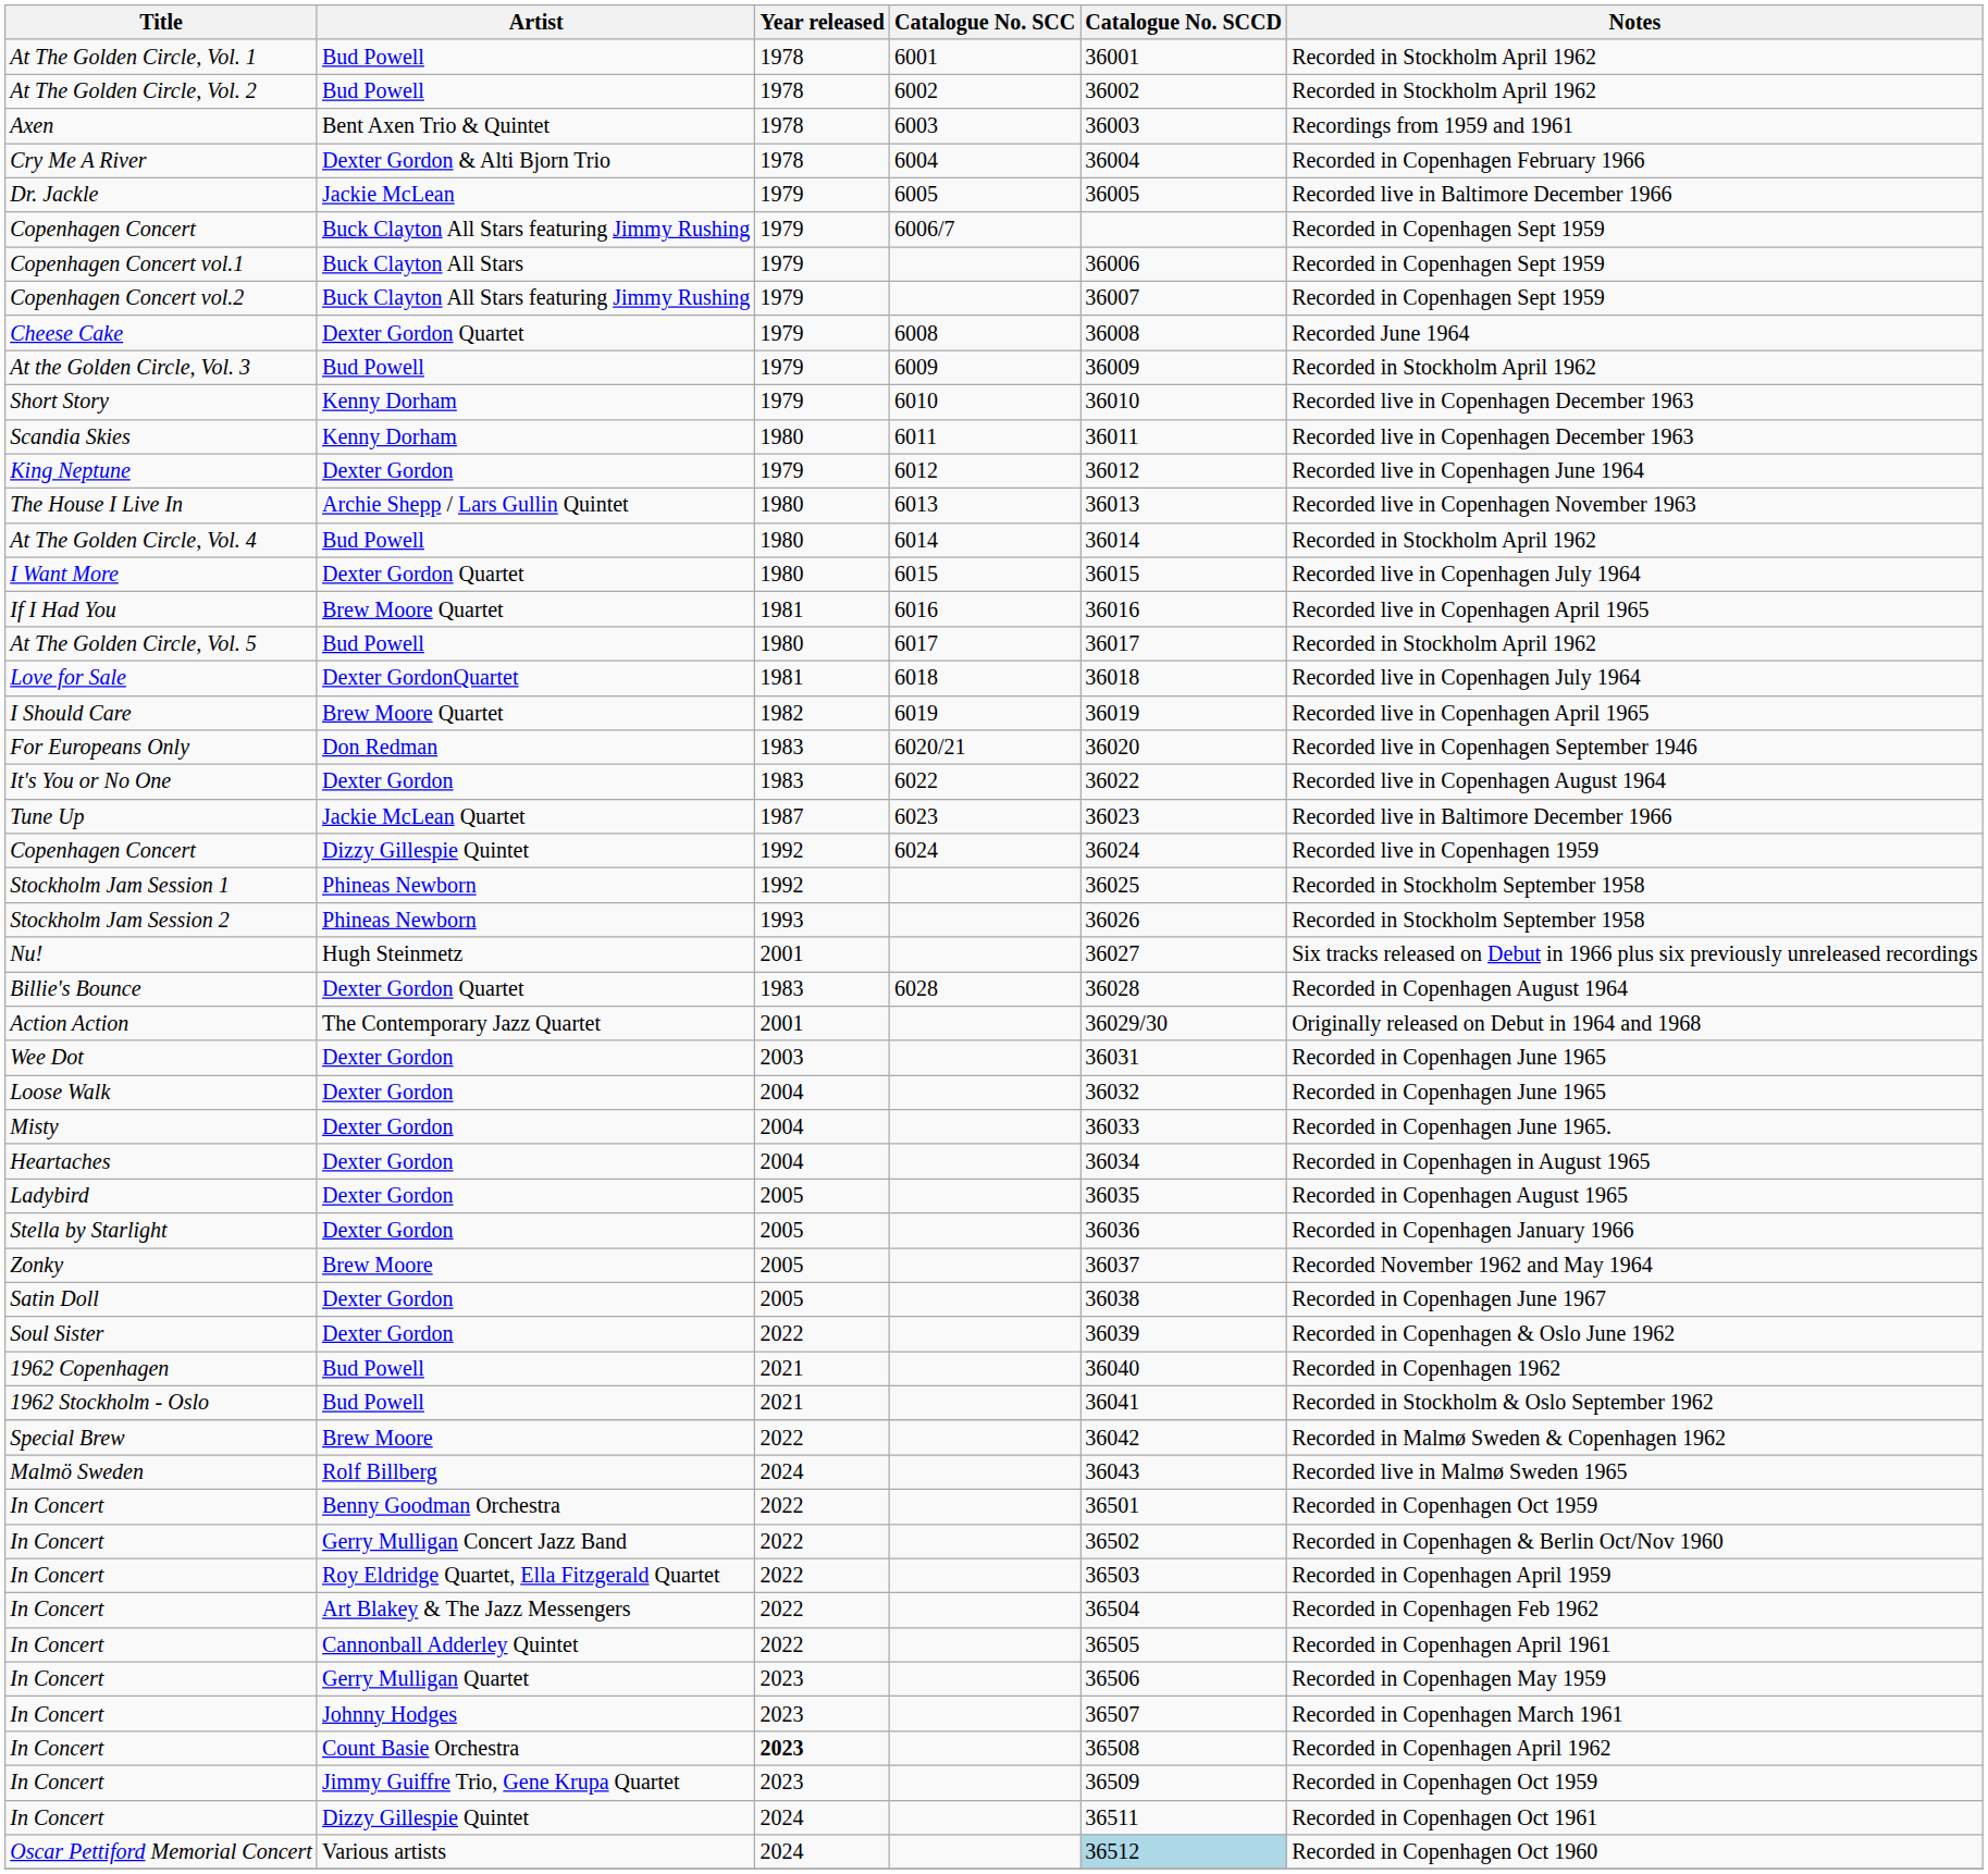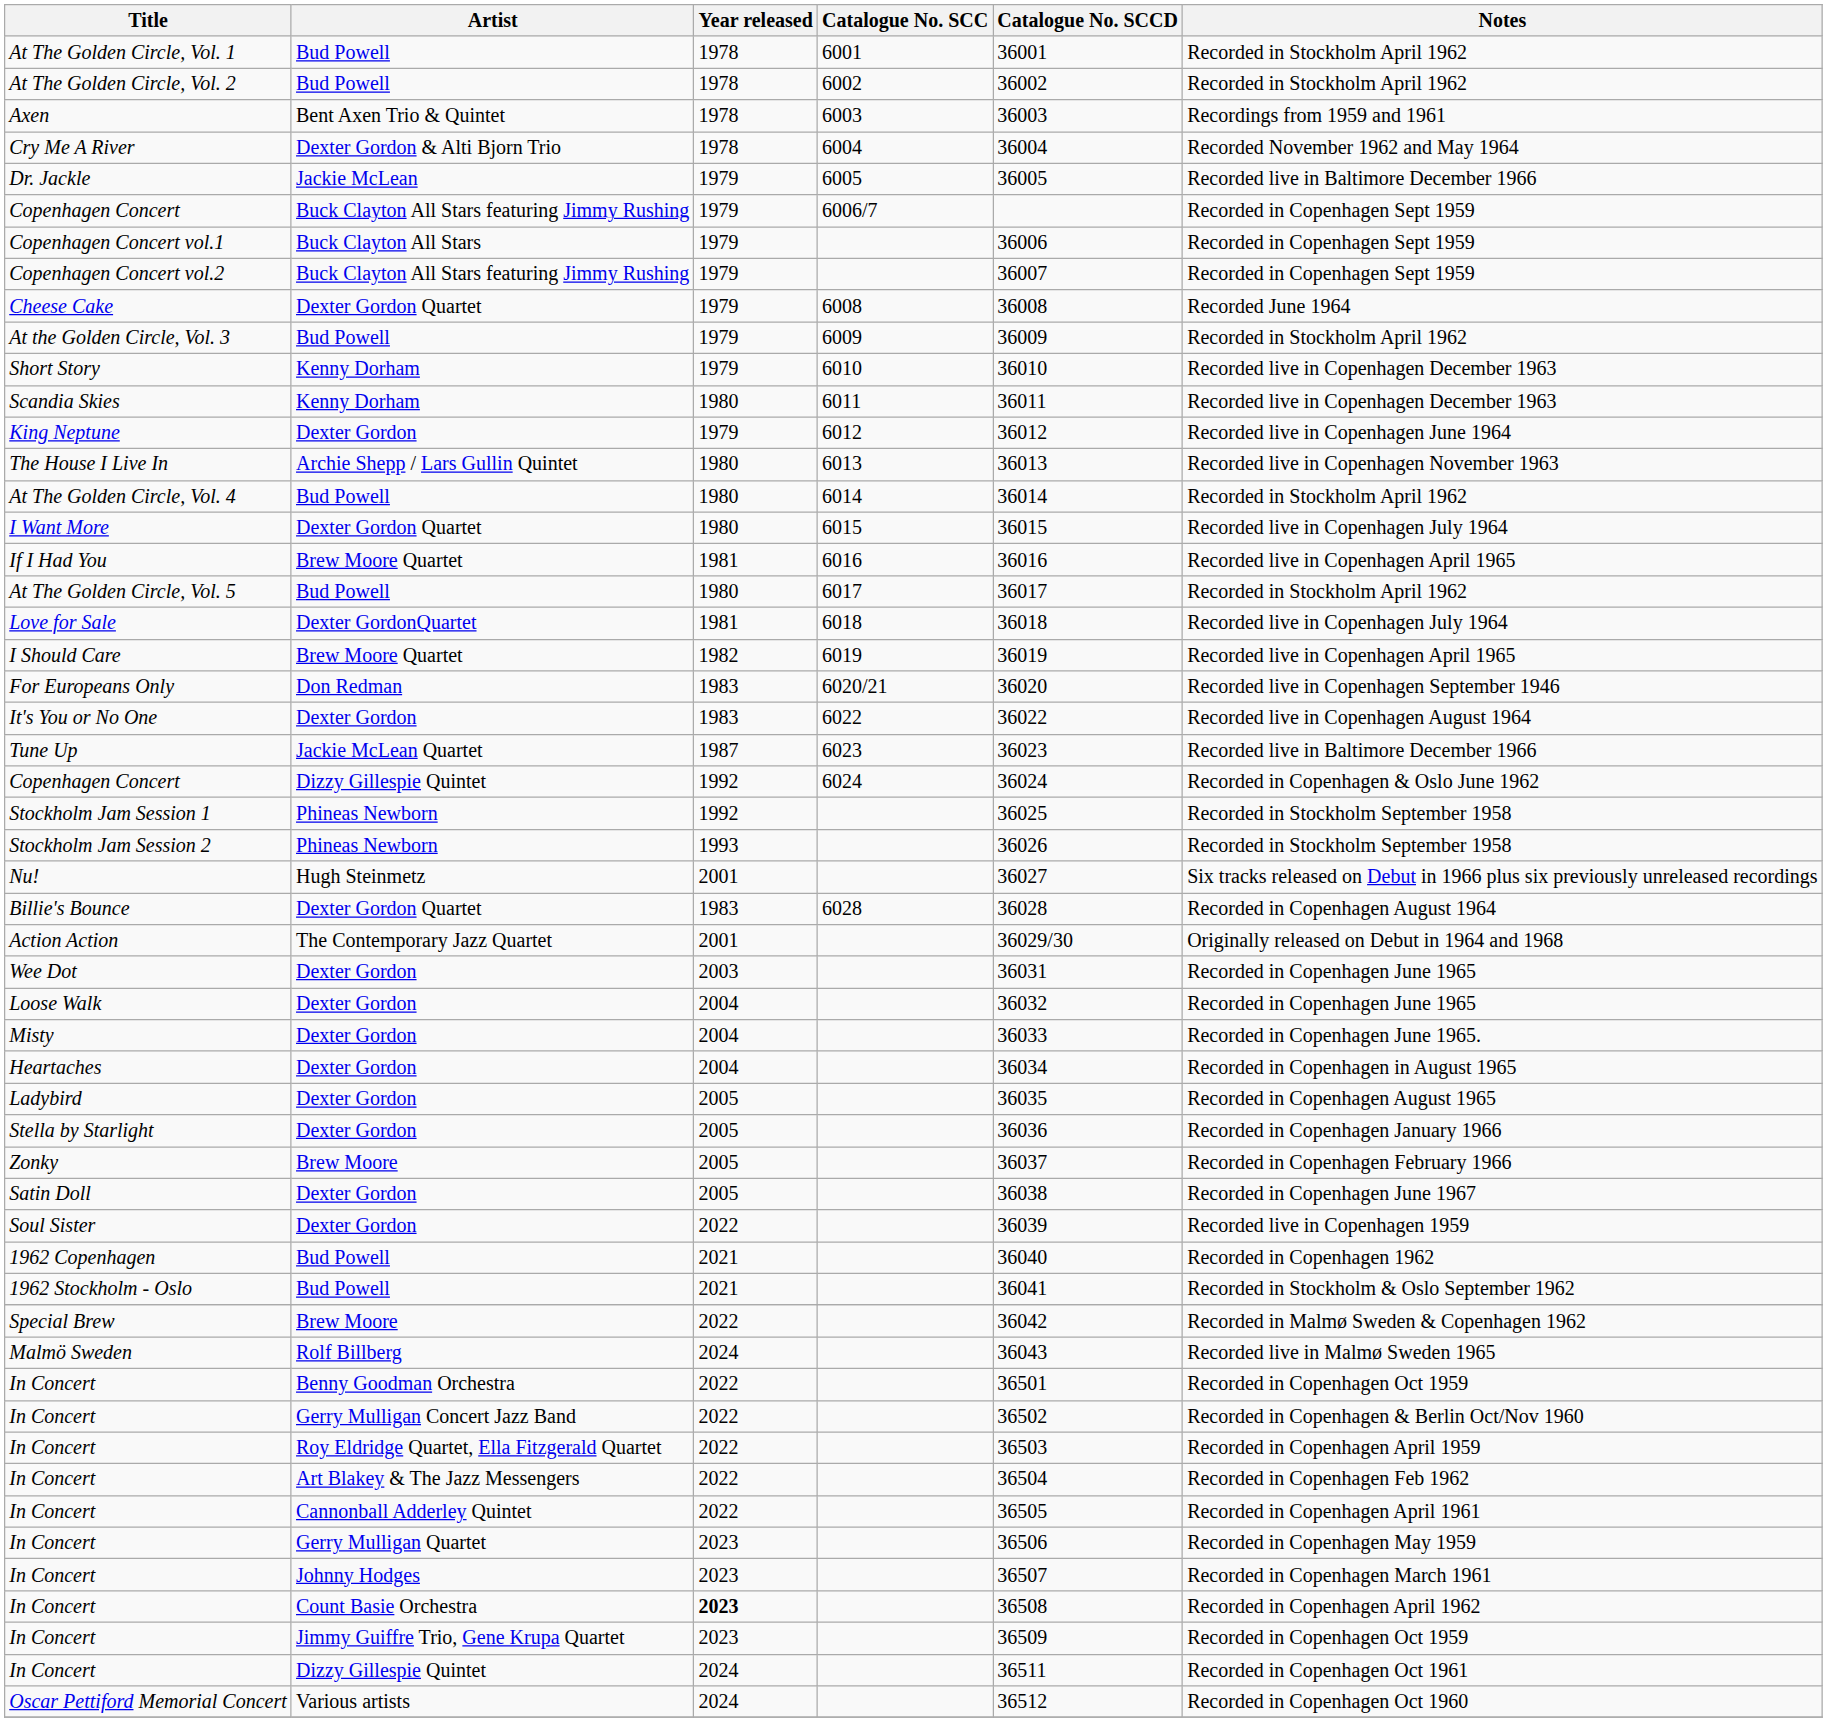Cry Me A River | Notes: Recorded in Copenhagen February 1966 -> Recorded November 1962 and May 1964
Copenhagen Concert / Dizzy Gillespie Quintet | Notes: Recorded live in Copenhagen 1959 -> Recorded in Copenhagen & Oslo June 1962
Zonky | Notes: Recorded November 1962 and May 1964 -> Recorded in Copenhagen February 1966
Soul Sister | Notes: Recorded in Copenhagen & Oslo June 1962 -> Recorded live in Copenhagen 1959
Oscar Pettiford Memorial Concert | Catalogue No. SCCD: lightblue background -> no background
